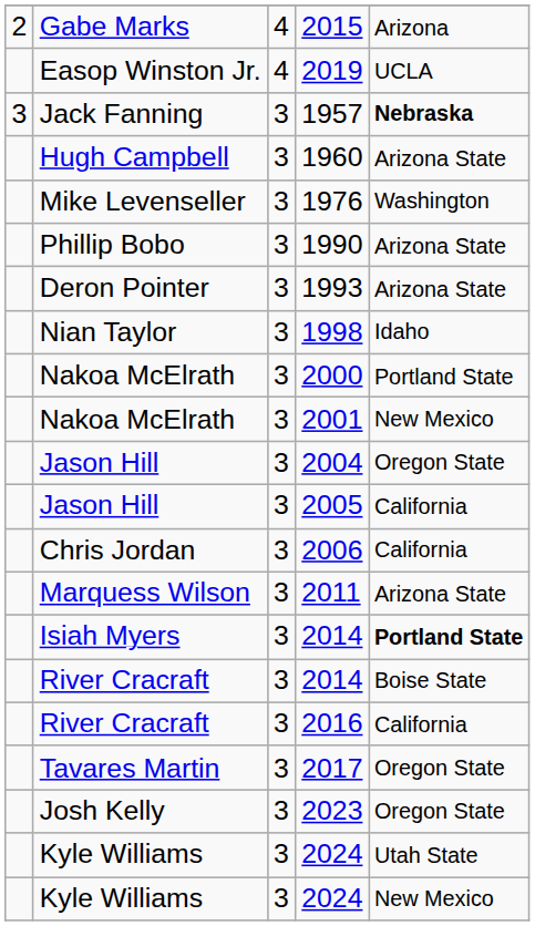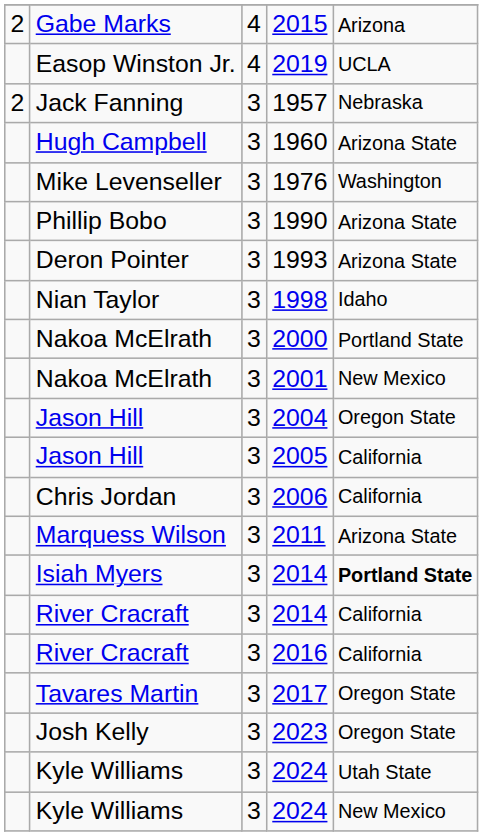1957 | column 1: 3 -> 2
1957 | column 5: bold -> normal
River Cracraft / 2014 | column 5: Boise State -> California
